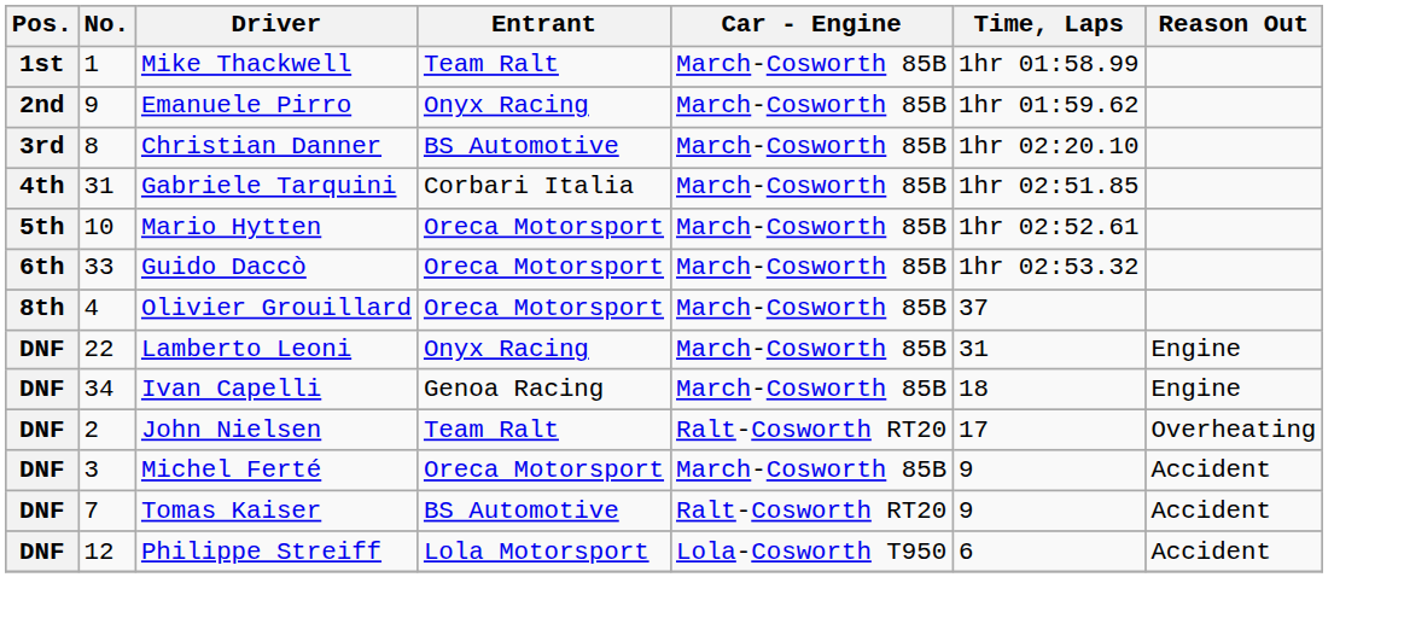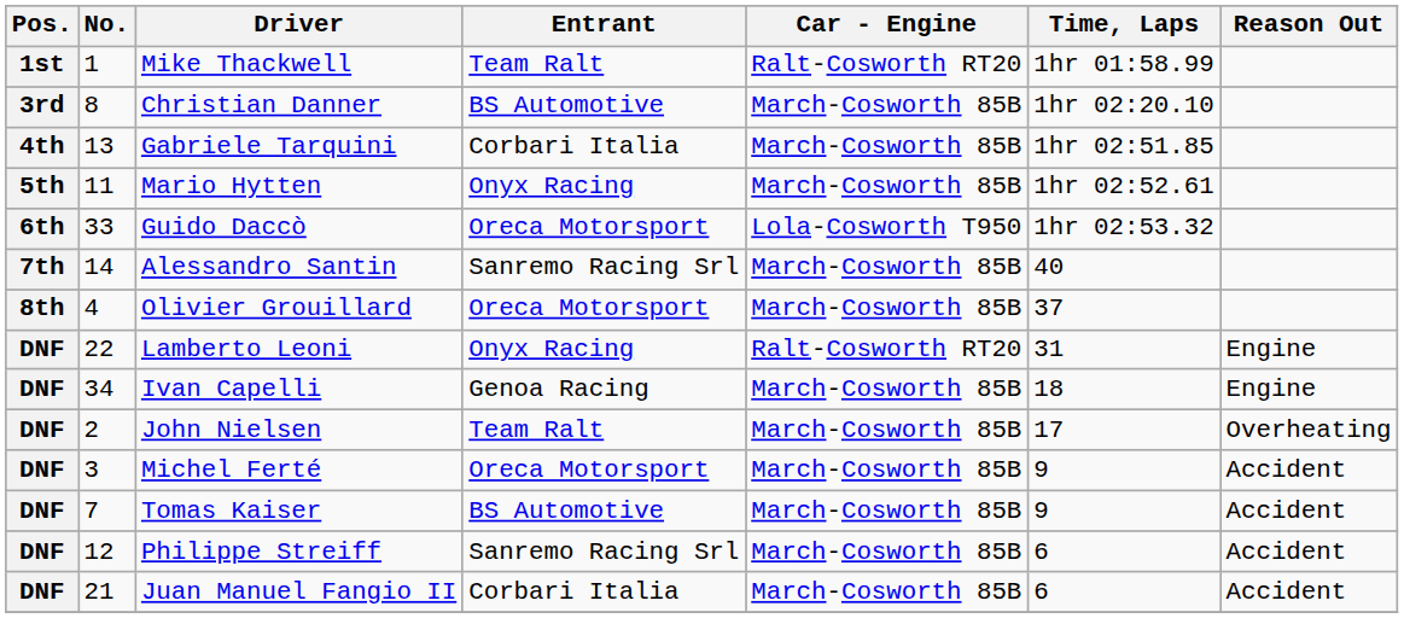Mike Thackwell | Car - Engine: March-Cosworth 85B -> Ralt-Cosworth RT20
- row: 2nd | 9 | Emanuele Pirro | Onyx Racing | March-Cosworth 85B | 1hr 01:59.62
Gabriele Tarquini | No.: 31 -> 13
Mario Hytten | No.: 10 -> 11
Mario Hytten | Entrant: Oreca Motorsport -> Onyx Racing
Guido Daccò | Car - Engine: March-Cosworth 85B -> Lola-Cosworth T950
+ row: 7th | 14 | Alessandro Santin | Sanremo Racing Srl | March-Cosworth 85B | 40
Lamberto Leoni | Car - Engine: March-Cosworth 85B -> Ralt-Cosworth RT20
John Nielsen | Car - Engine: Ralt-Cosworth RT20 -> March-Cosworth 85B
Tomas Kaiser | Car - Engine: Ralt-Cosworth RT20 -> March-Cosworth 85B
Philippe Streiff | Entrant: Lola Motorsport -> Sanremo Racing Srl
Philippe Streiff | Car - Engine: Lola-Cosworth T950 -> March-Cosworth 85B
+ row: DNF | 21 | Juan Manuel Fangio II | Corbari Italia | March-Cosworth 85B | 6 | Accident
